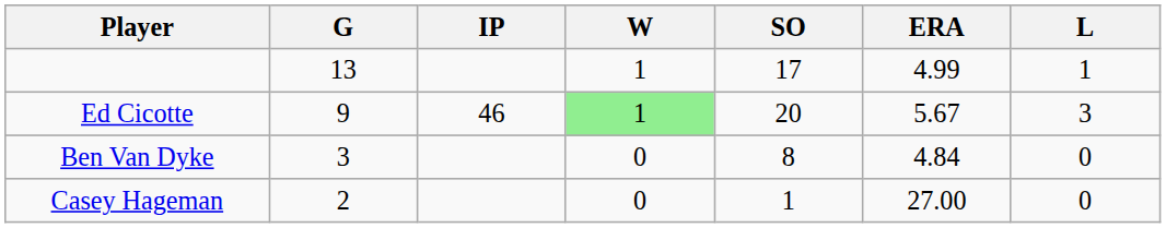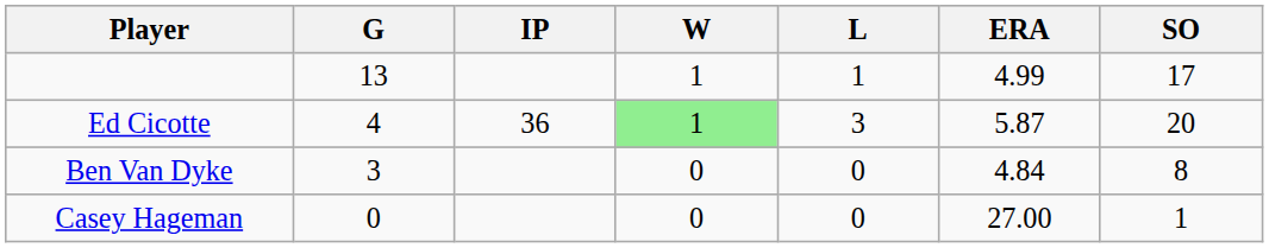columns swapped: L <-> SO
Ed Cicotte | G: 9 -> 4
Ed Cicotte | IP: 46 -> 36
Ed Cicotte | ERA: 5.67 -> 5.87
Casey Hageman | G: 2 -> 0
